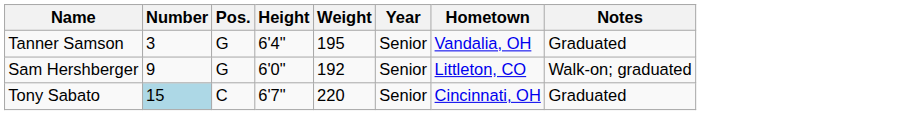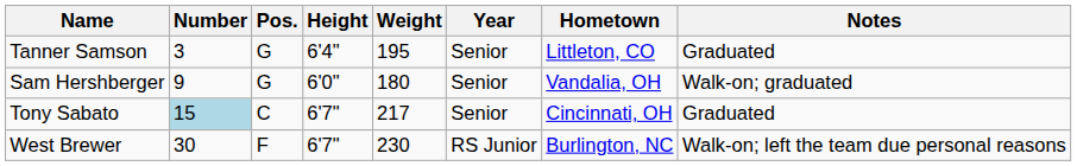Tanner Samson | Hometown: Vandalia, OH -> Littleton, CO
Sam Hershberger | Weight: 192 -> 180
Sam Hershberger | Hometown: Littleton, CO -> Vandalia, OH
Tony Sabato | Weight: 220 -> 217
+ row: West Brewer | 30 | F | 6'7" | 230 | RS Junior | Burlington, NC | Walk-on; left the team due personal reasons
